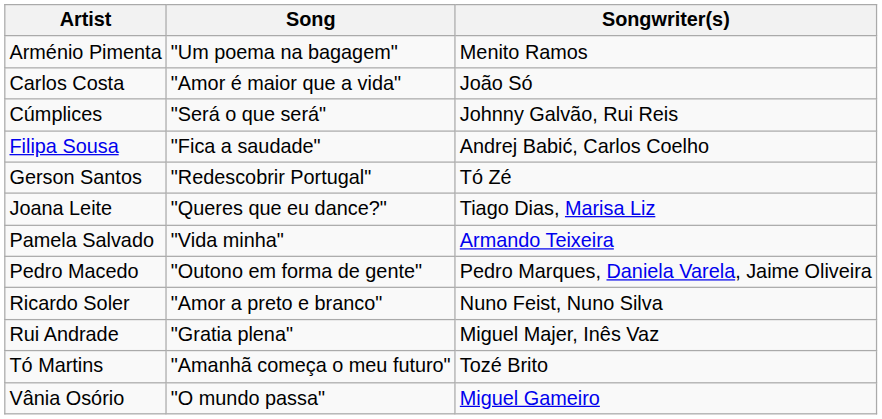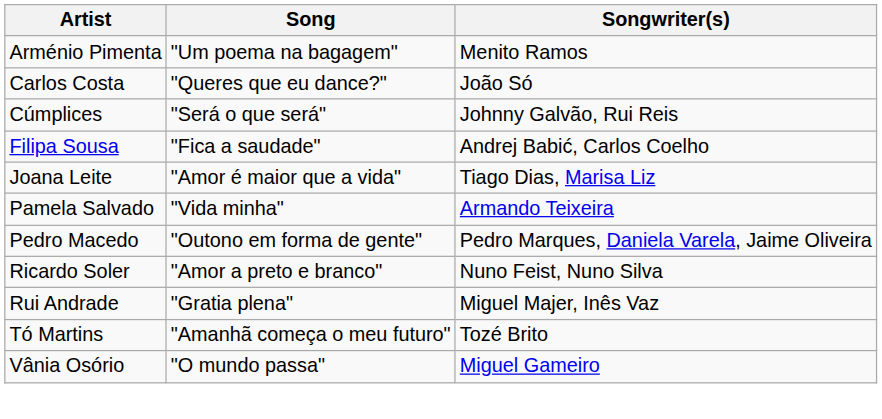Carlos Costa | Song: "Amor é maior que a vida" -> "Queres que eu dance?"
- row: Gerson Santos | "Redescobrir Portugal" | Tó Zé
Joana Leite | Song: "Queres que eu dance?" -> "Amor é maior que a vida"
